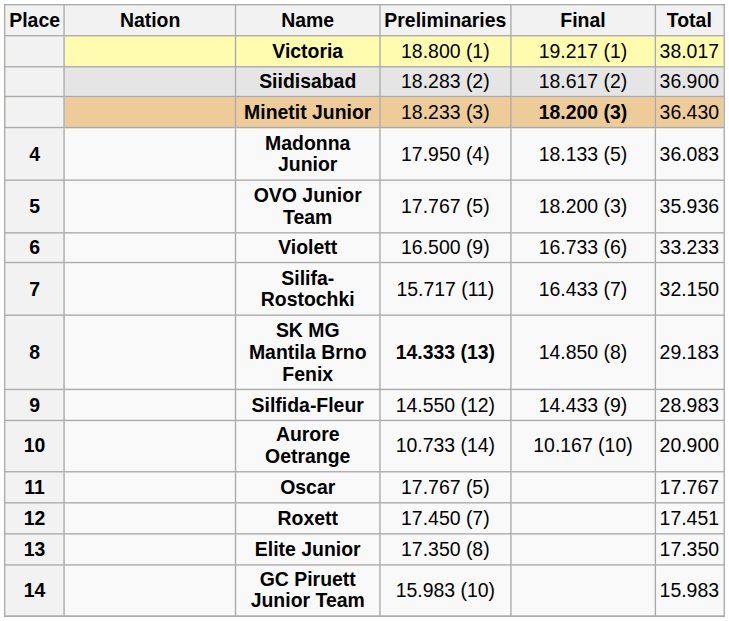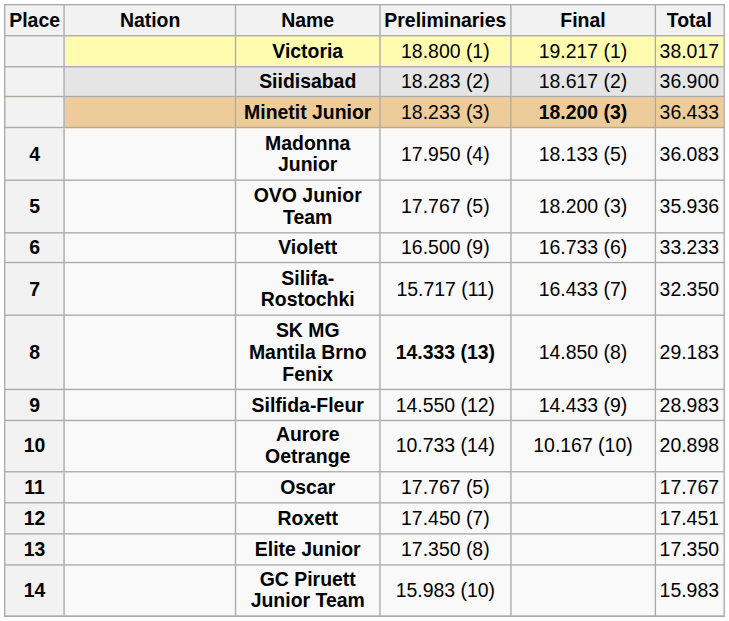Minetit Junior | Total: 36.430 -> 36.433
Silifa-Rostochki | Total: 32.150 -> 32.350
Aurore Oetrange | Total: 20.900 -> 20.898
